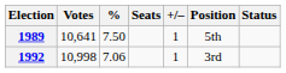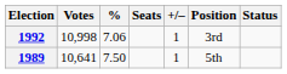rows swapped: 1989 <-> 1992
